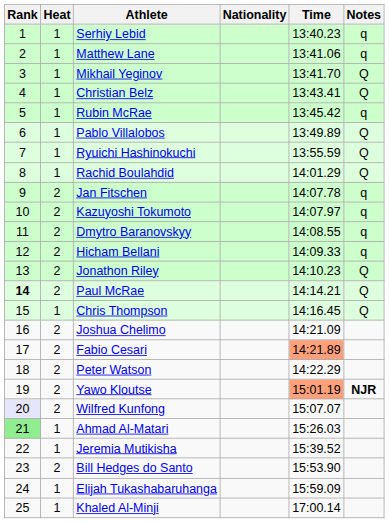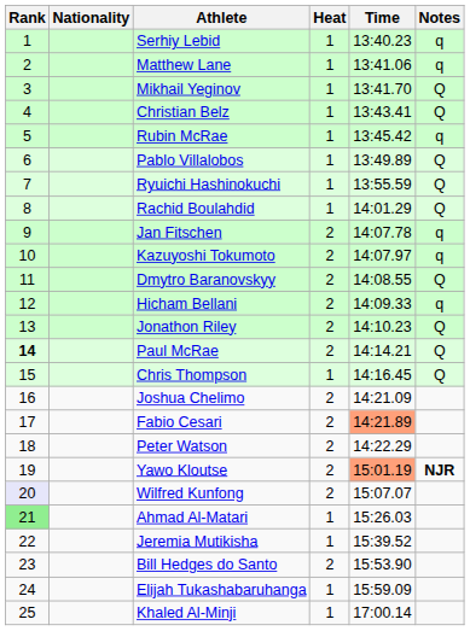columns swapped: Heat <-> Nationality
Dmytro Baranovskyy | Notes: q -> Q
